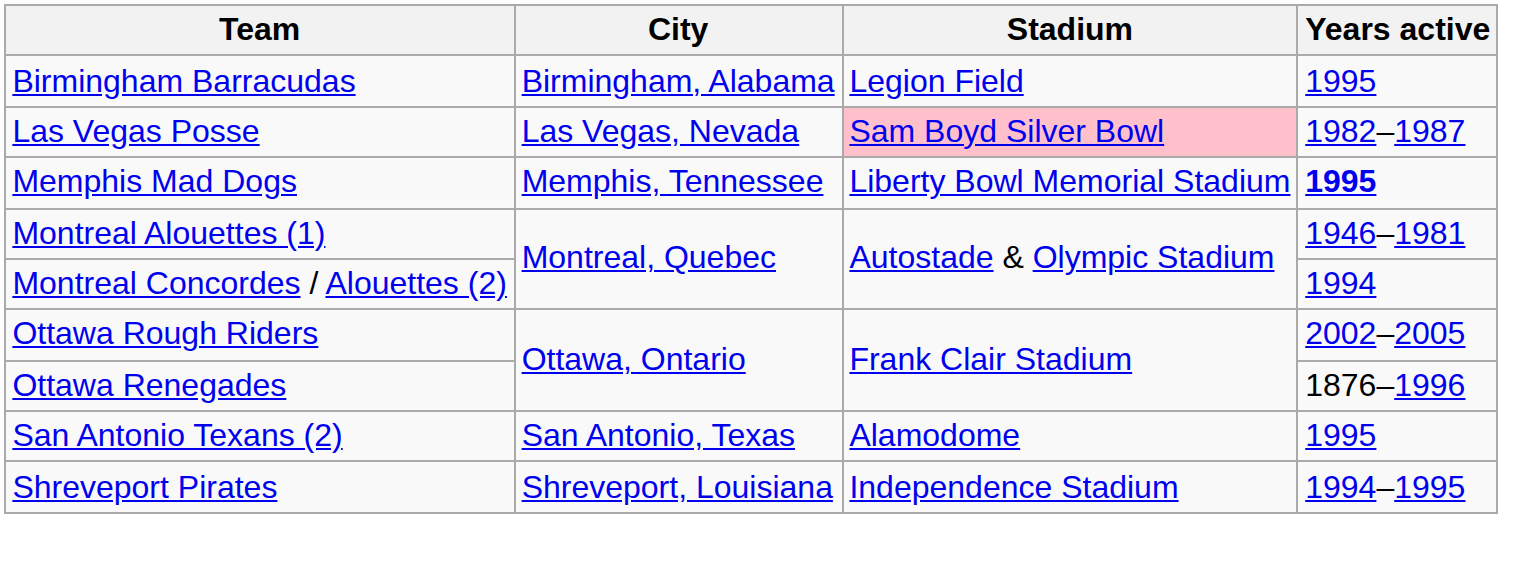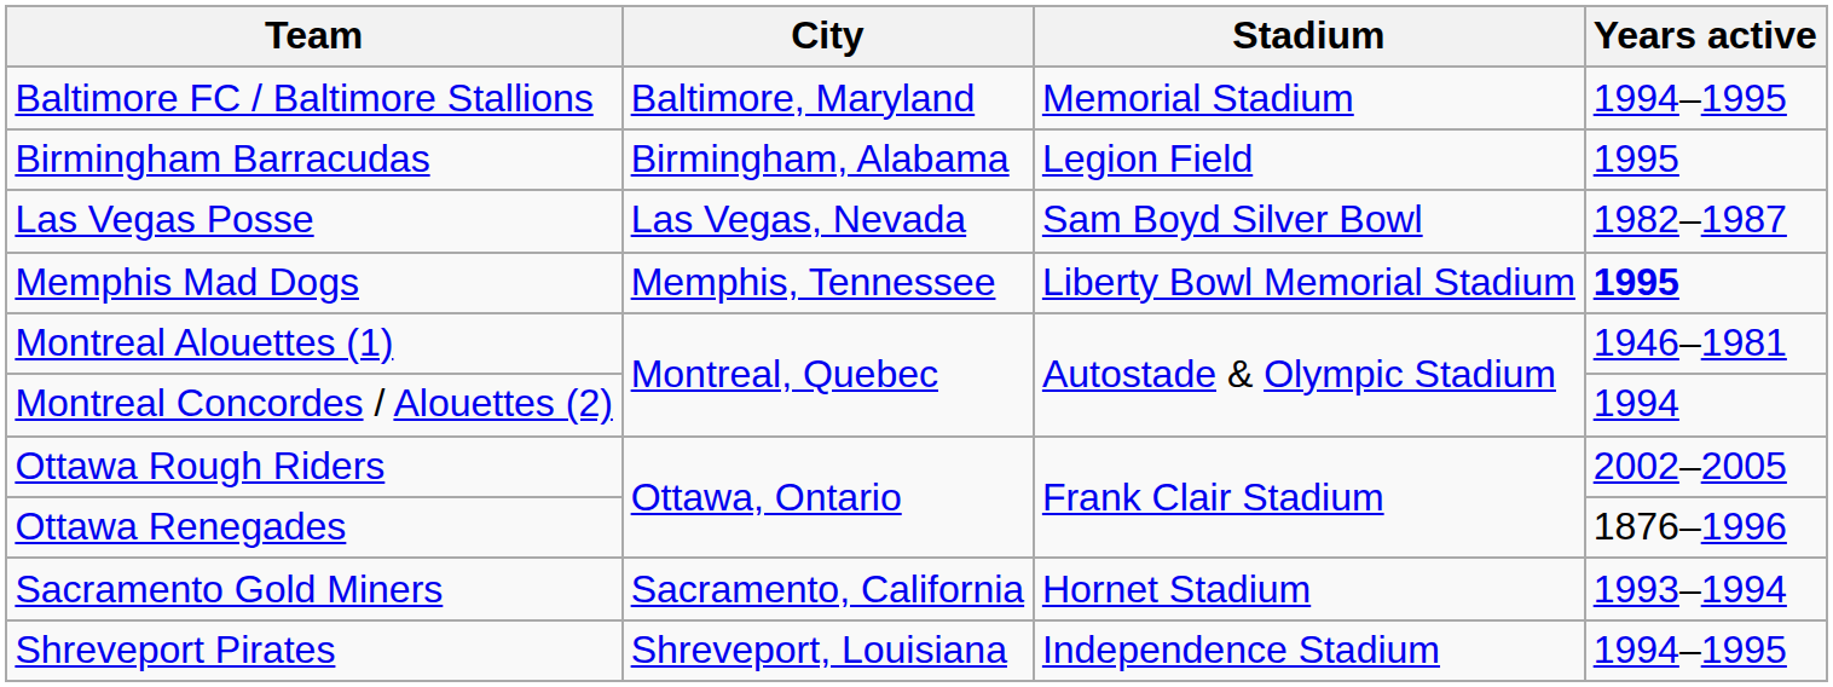+ row: Baltimore FC / Baltimore Stallions | Baltimore, Maryland | Memorial Stadium | 1994–1995
Las Vegas Posse | Stadium: pink background -> no background
+ row: Sacramento Gold Miners | Sacramento, California | Hornet Stadium | 1993–1994
- row: San Antonio Texans (2) | San Antonio, Texas | Alamodome | 1995
